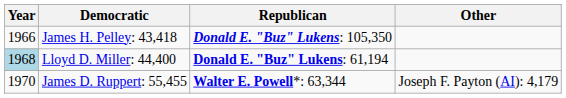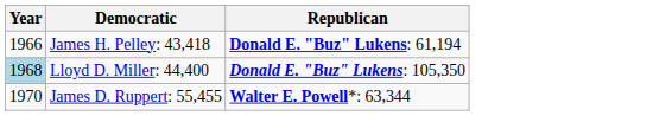- column: Other | Joseph F. Payton (AI): 4,179
James H. Pelley: 43,418 | Republican: Donald E. "Buz" Lukens: 105,350 -> Donald E. "Buz" Lukens: 61,194
Lloyd D. Miller: 44,400 | Republican: Donald E. "Buz" Lukens: 61,194 -> Donald E. "Buz" Lukens: 105,350
